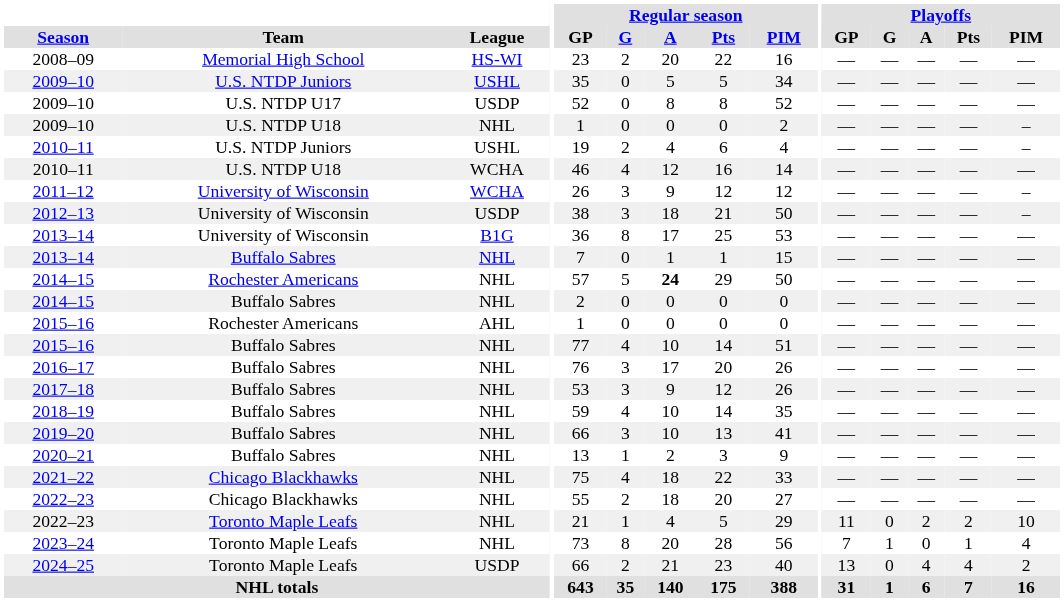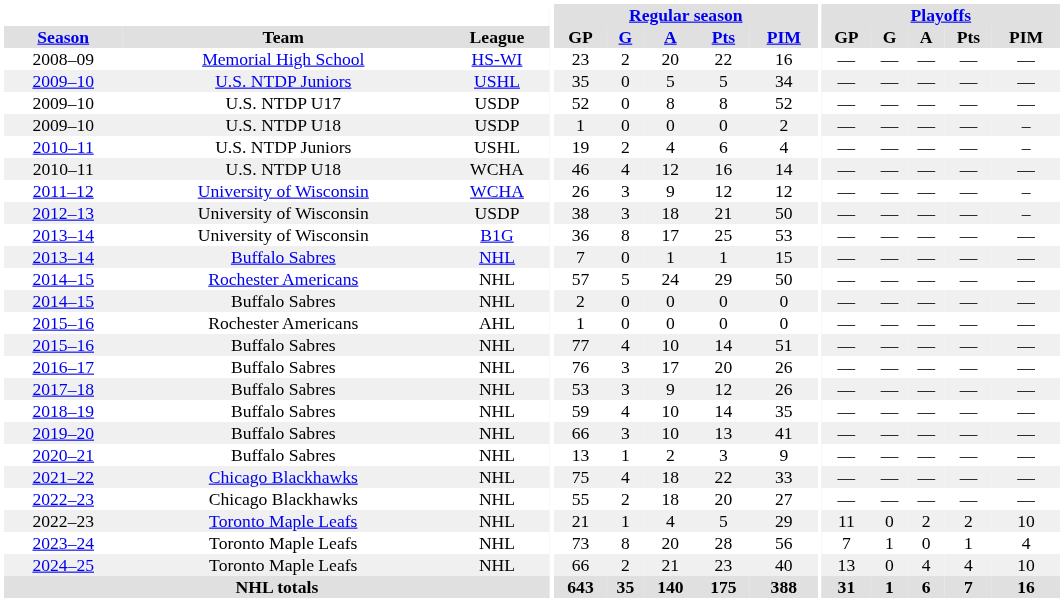2009–10 / U.S. NTDP U18 | League: NHL -> USDP
2014–15 / Rochester Americans | Regular season / A: bold -> normal
2024–25 | League: USDP -> NHL
2024–25 | Playoffs / PIM: 2 -> 10
